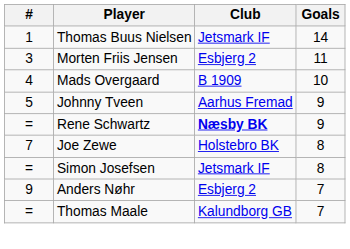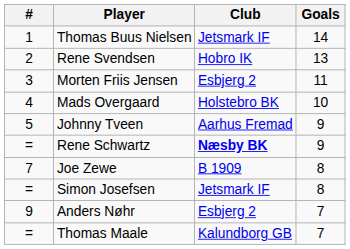+ row: 2 | Rene Svendsen | Hobro IK | 13
Mads Overgaard | Club: B 1909 -> Holstebro BK
Joe Zewe | Club: Holstebro BK -> B 1909
